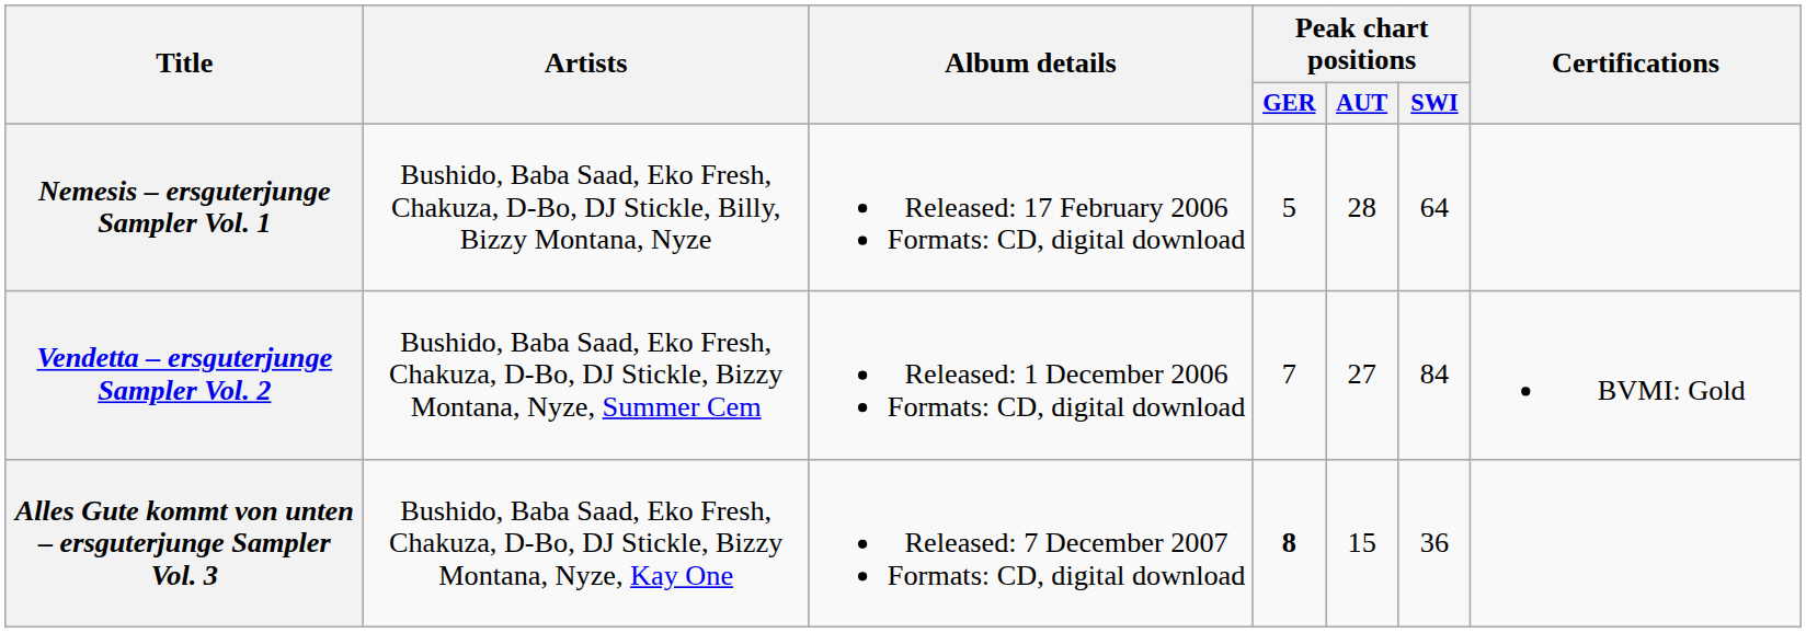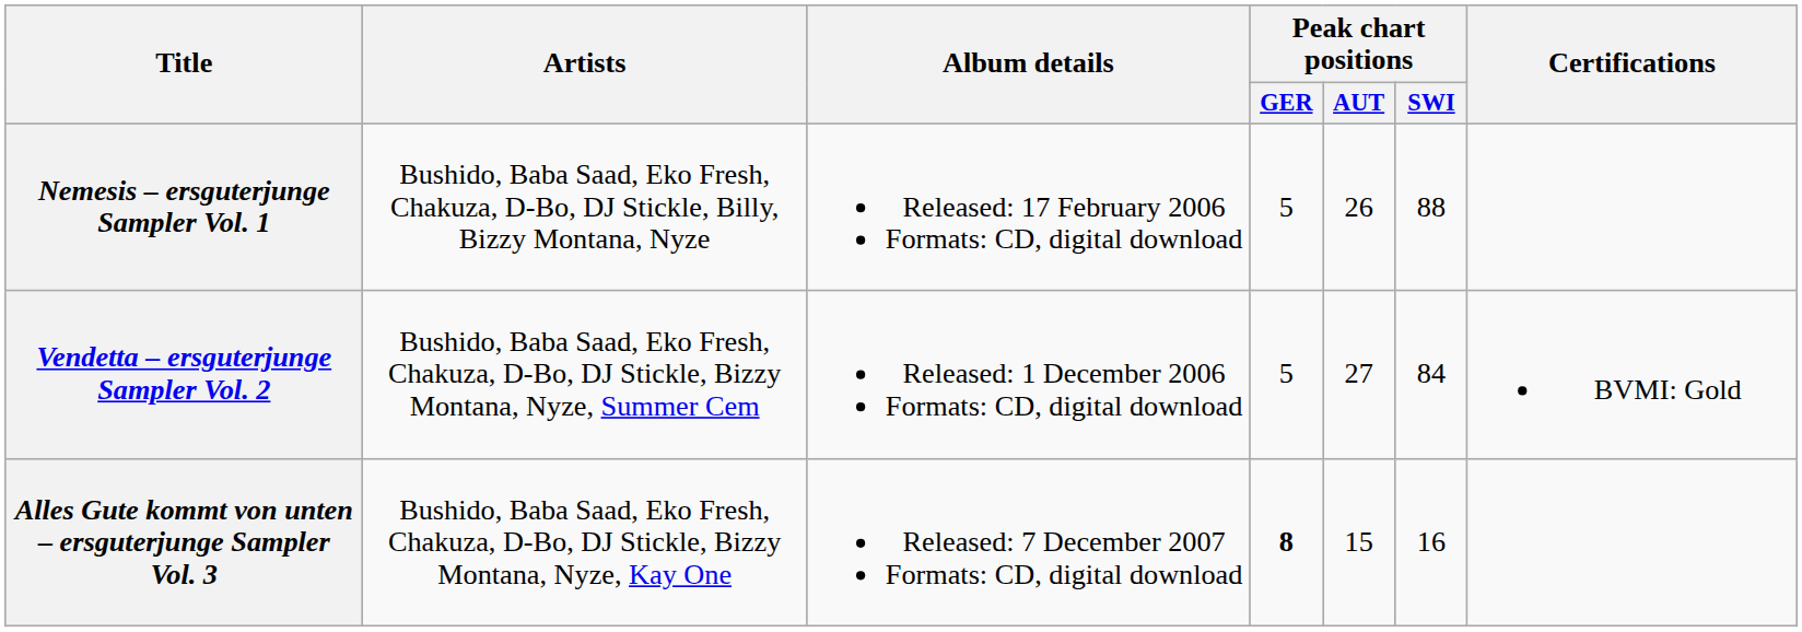Nemesis – ersguterjunge Sampler Vol. 1 | Peak chart positions / AUT: 28 -> 26
Nemesis – ersguterjunge Sampler Vol. 1 | Peak chart positions / SWI: 64 -> 88
Vendetta – ersguterjunge Sampler Vol. 2 | Peak chart positions / GER: 7 -> 5
Alles Gute kommt von unten – ersguterjunge Sampler Vol. 3 | Peak chart positions / SWI: 36 -> 16
